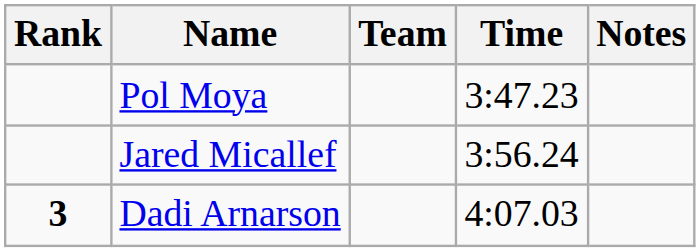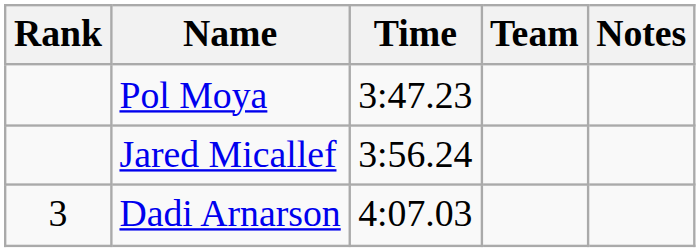columns swapped: Team <-> Time
Dadi Arnarson | Rank: bold -> normal
